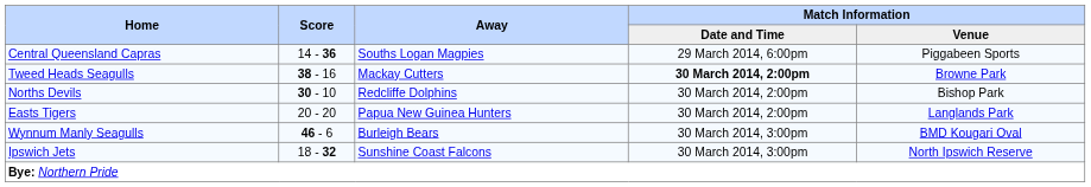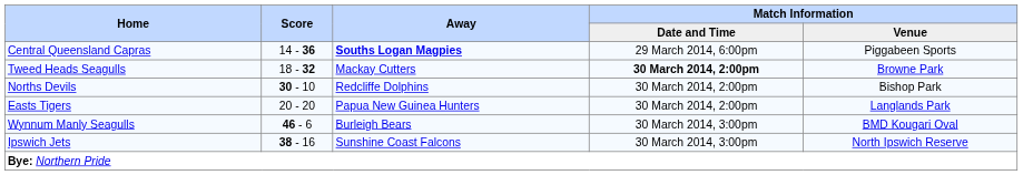Central Queensland Capras | Away: normal -> bold
Tweed Heads Seagulls | Score: 38 - 16 -> 18 - 32
Ipswich Jets | Score: 18 - 32 -> 38 - 16
